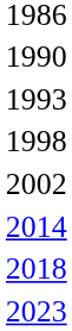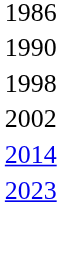- row: 1993
- row: 2018
